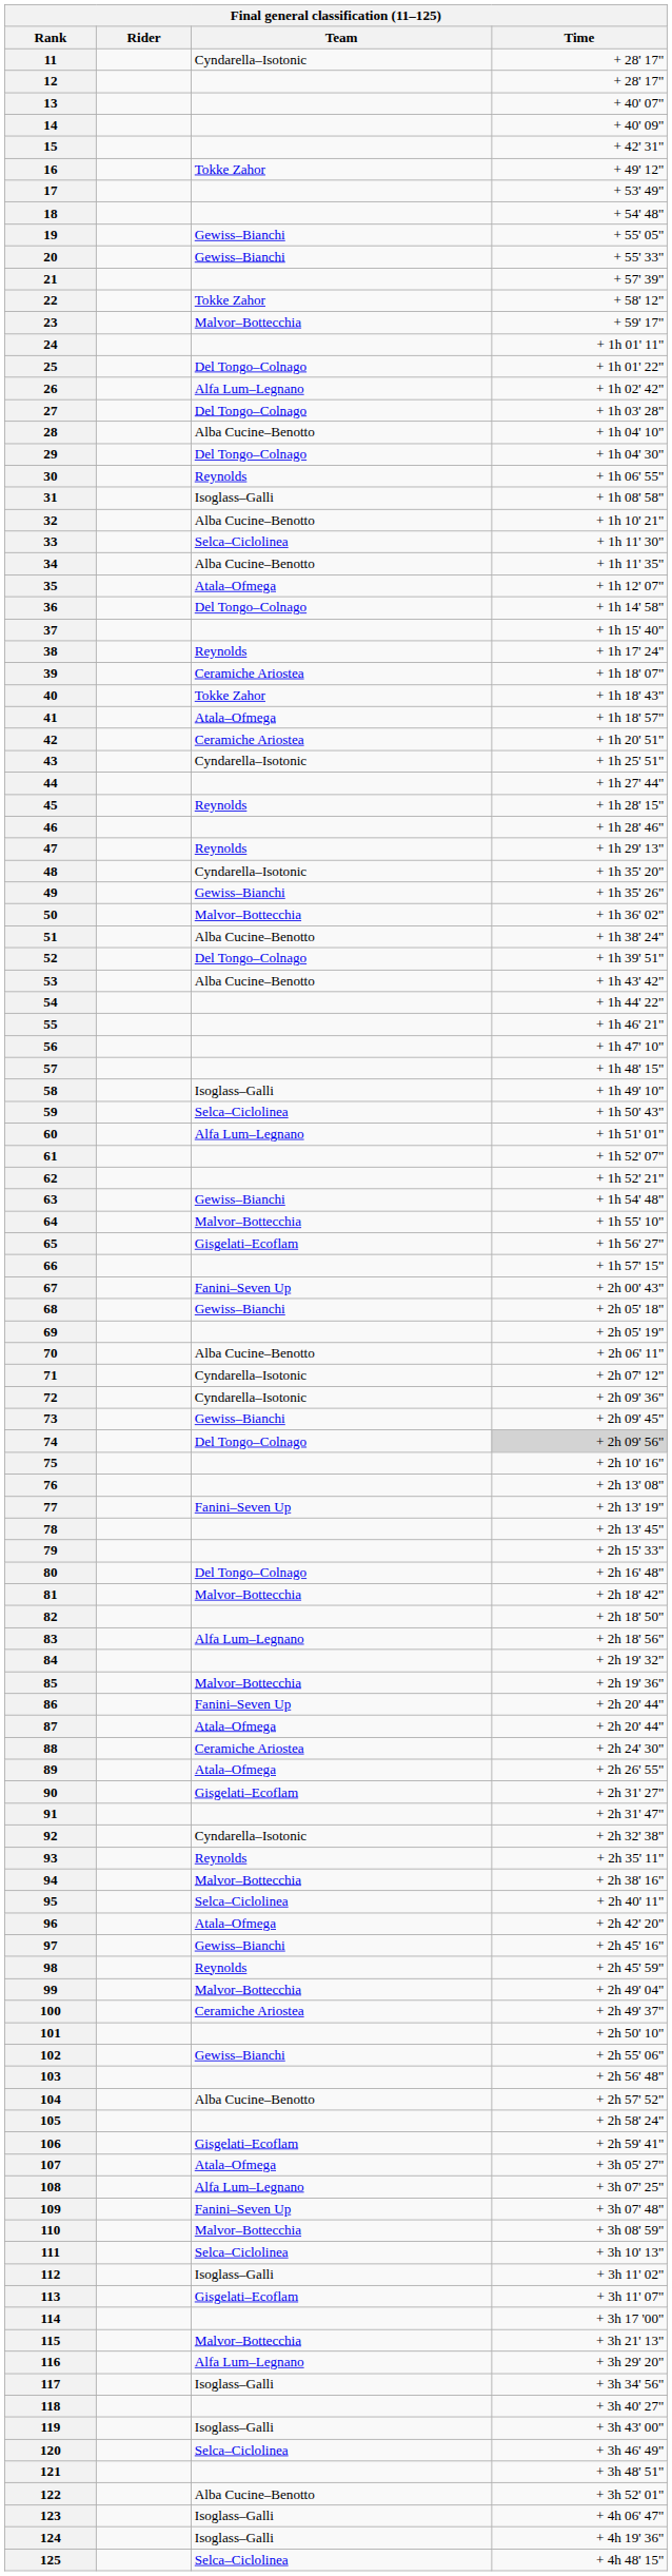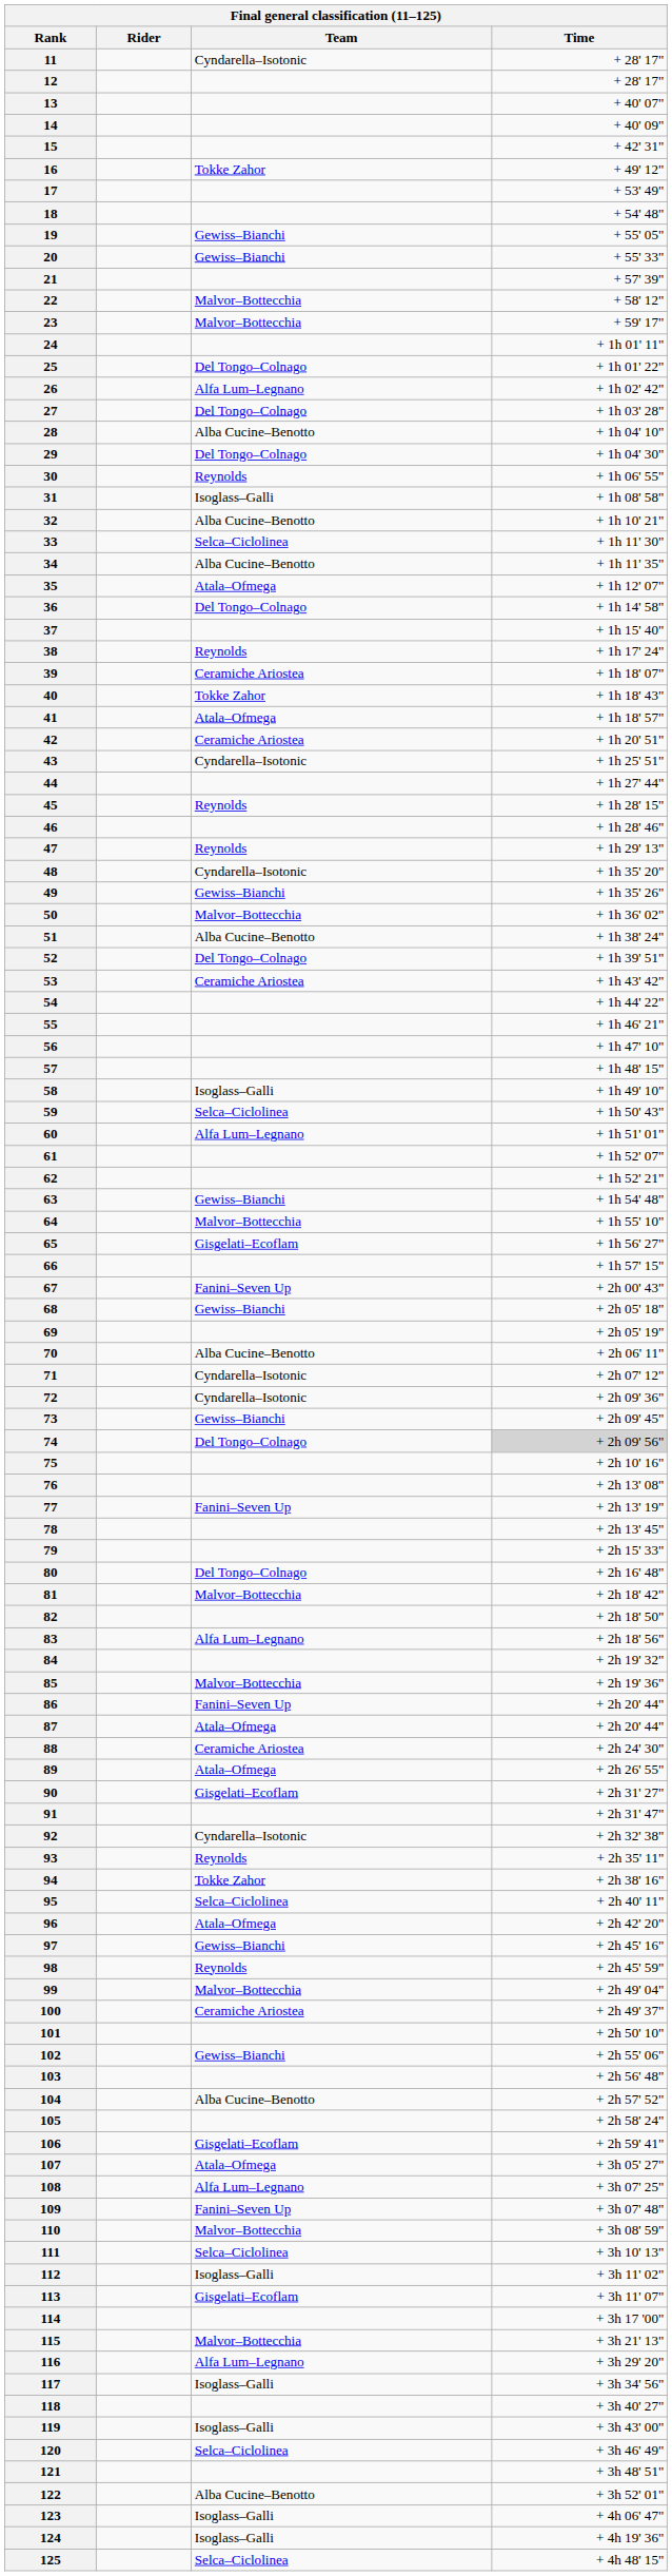22 | Team: Tokke Zahor -> Malvor–Bottecchia
53 | Team: Alba Cucine–Benotto -> Ceramiche Ariostea
94 | Team: Malvor–Bottecchia -> Tokke Zahor
